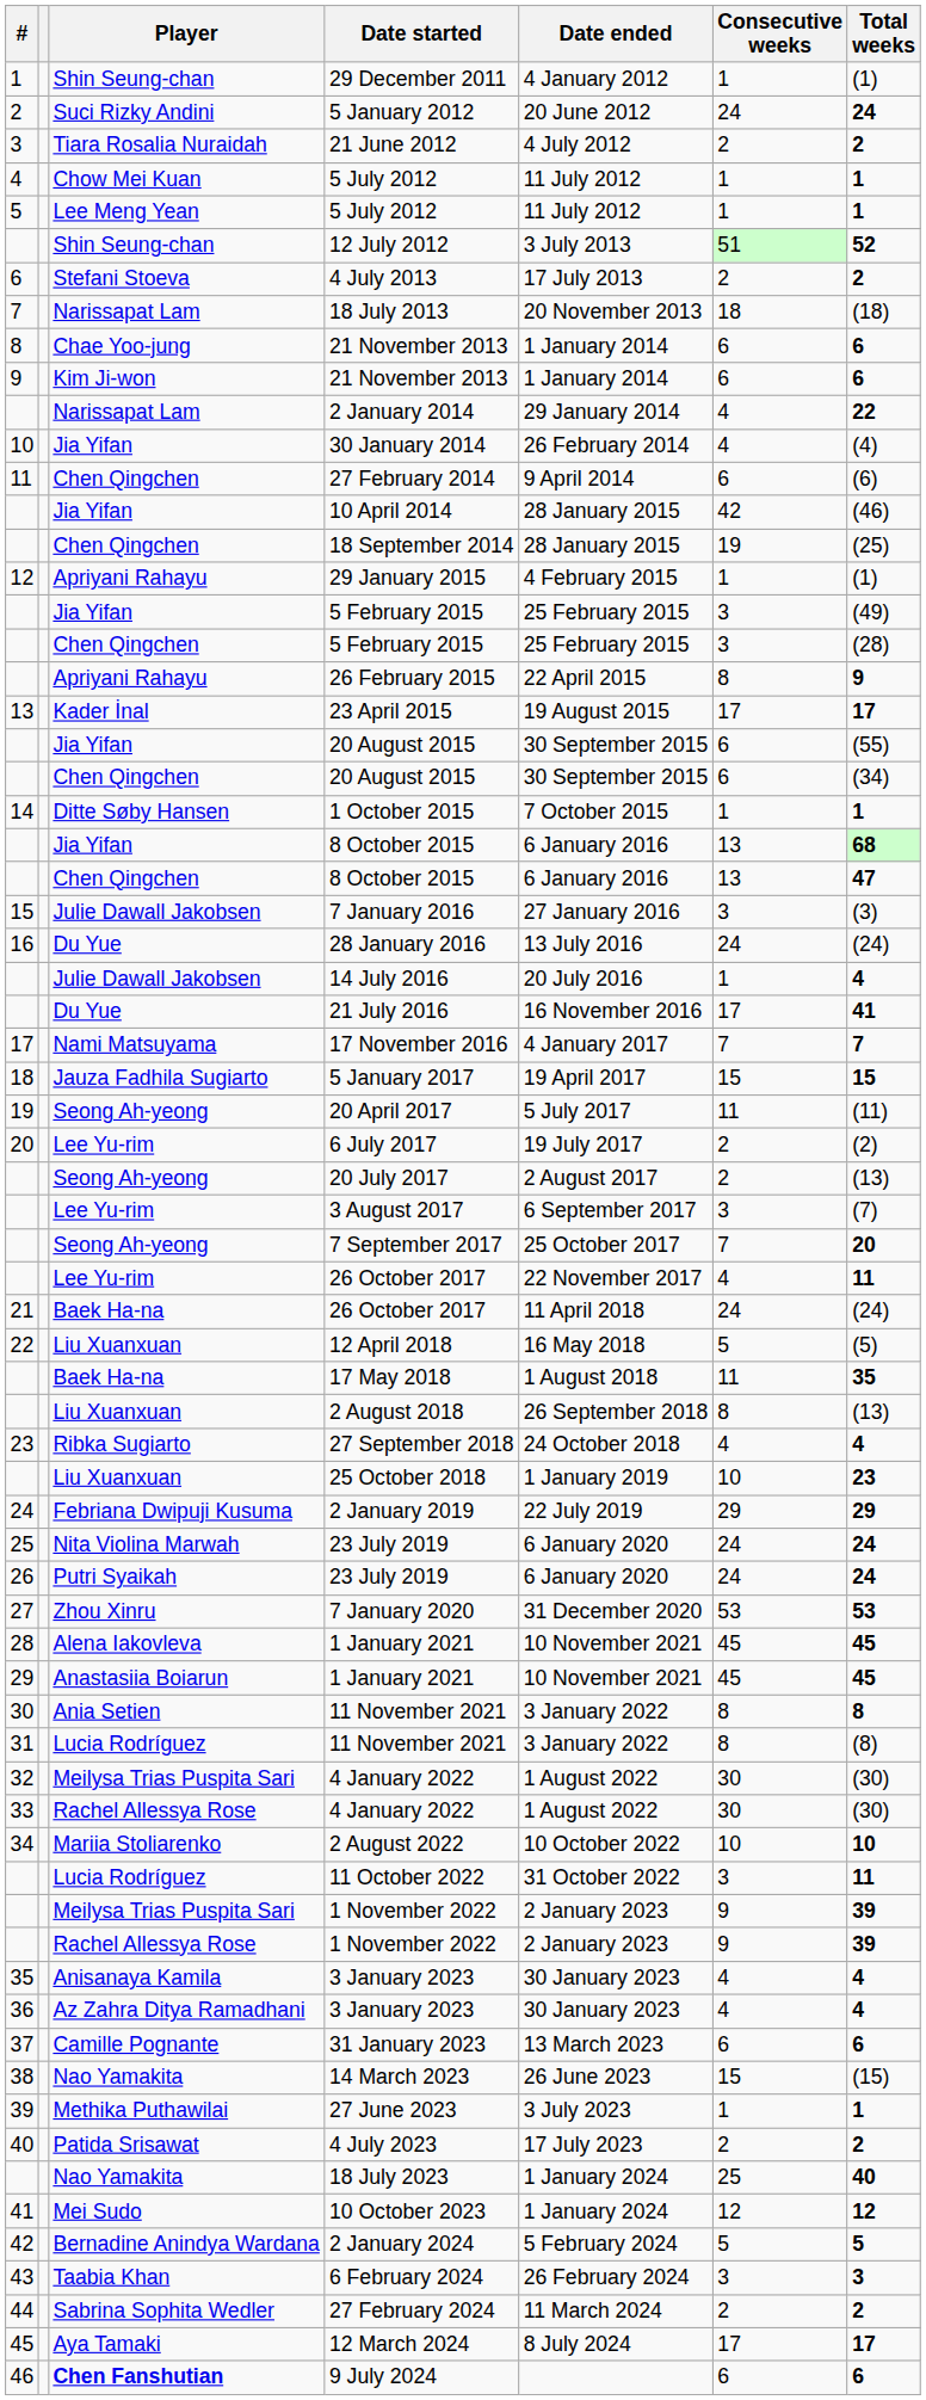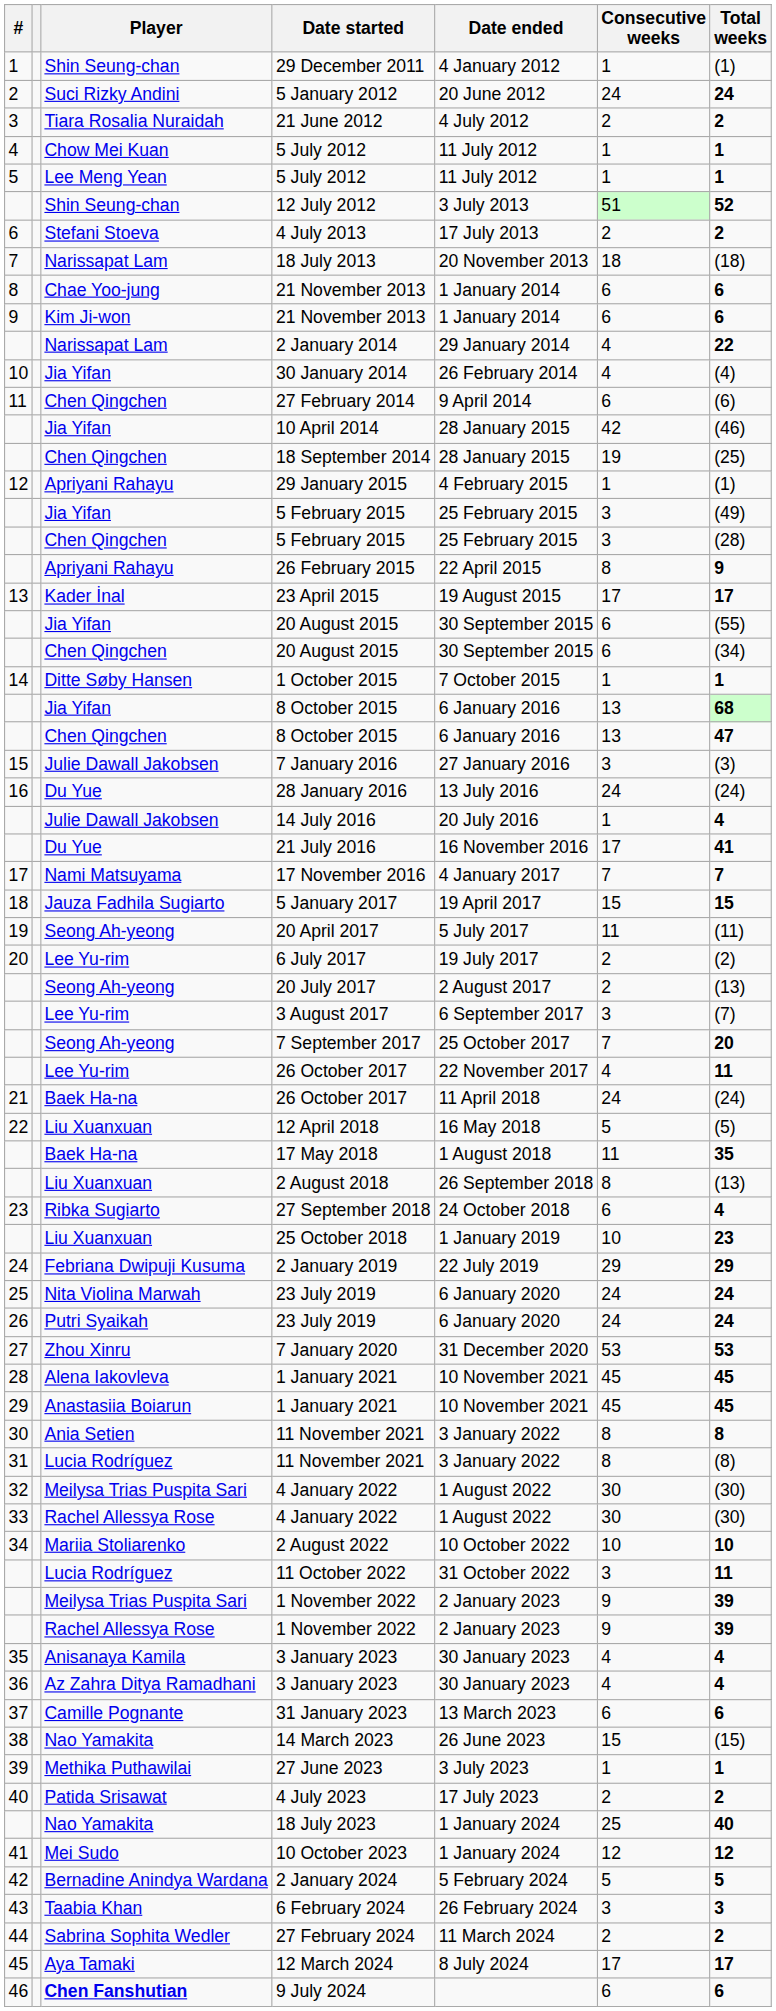27 September 2018 | Consecutive weeks: 4 -> 6
